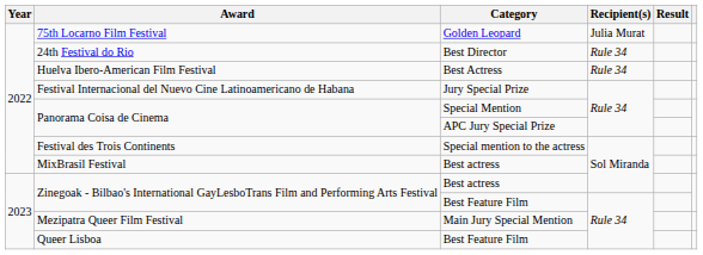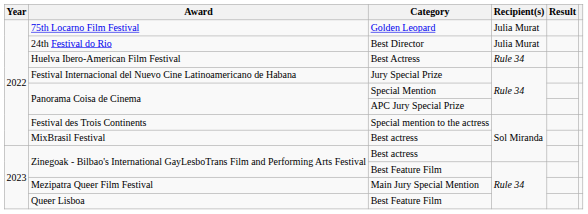24th Festival do Rio | Recipient(s): Rule 34 -> Julia Murat
